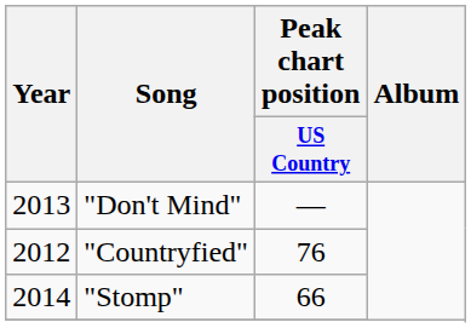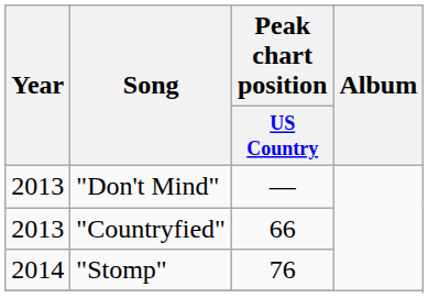"Countryfied" | Year: 2012 -> 2013
"Countryfied" | Peak chart position / US Country: 76 -> 66
"Stomp" | Peak chart position / US Country: 66 -> 76
